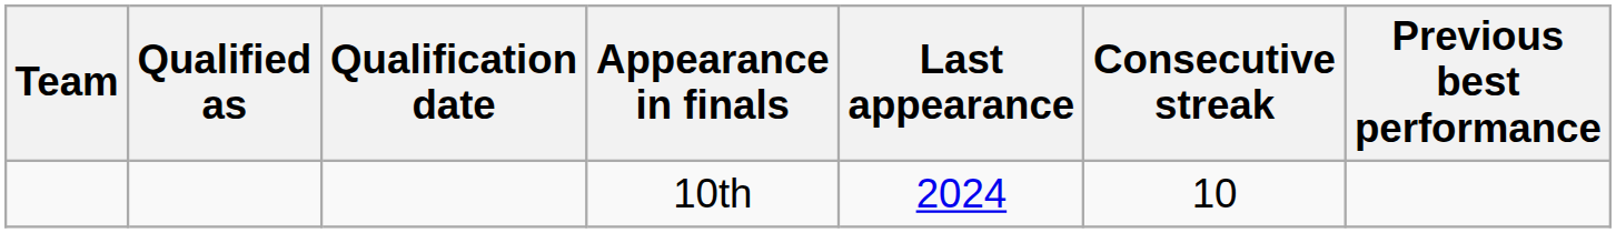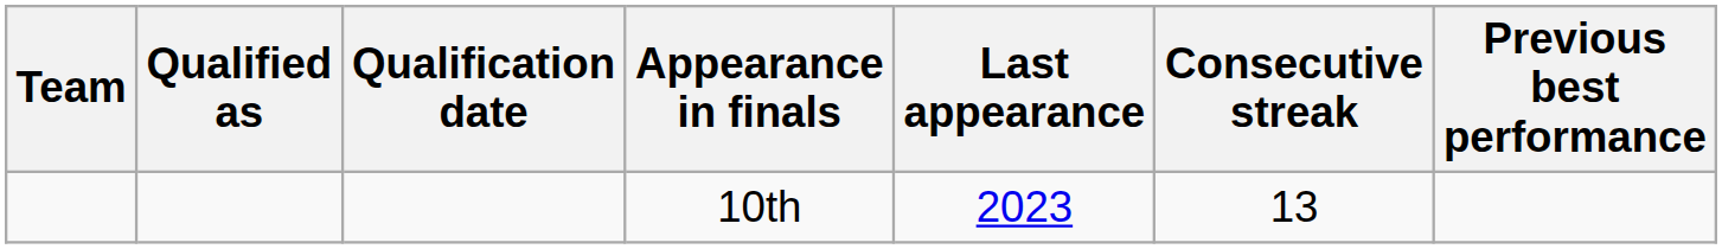10th | Last appearance: 2024 -> 2023
10th | Consecutive streak: 10 -> 13
